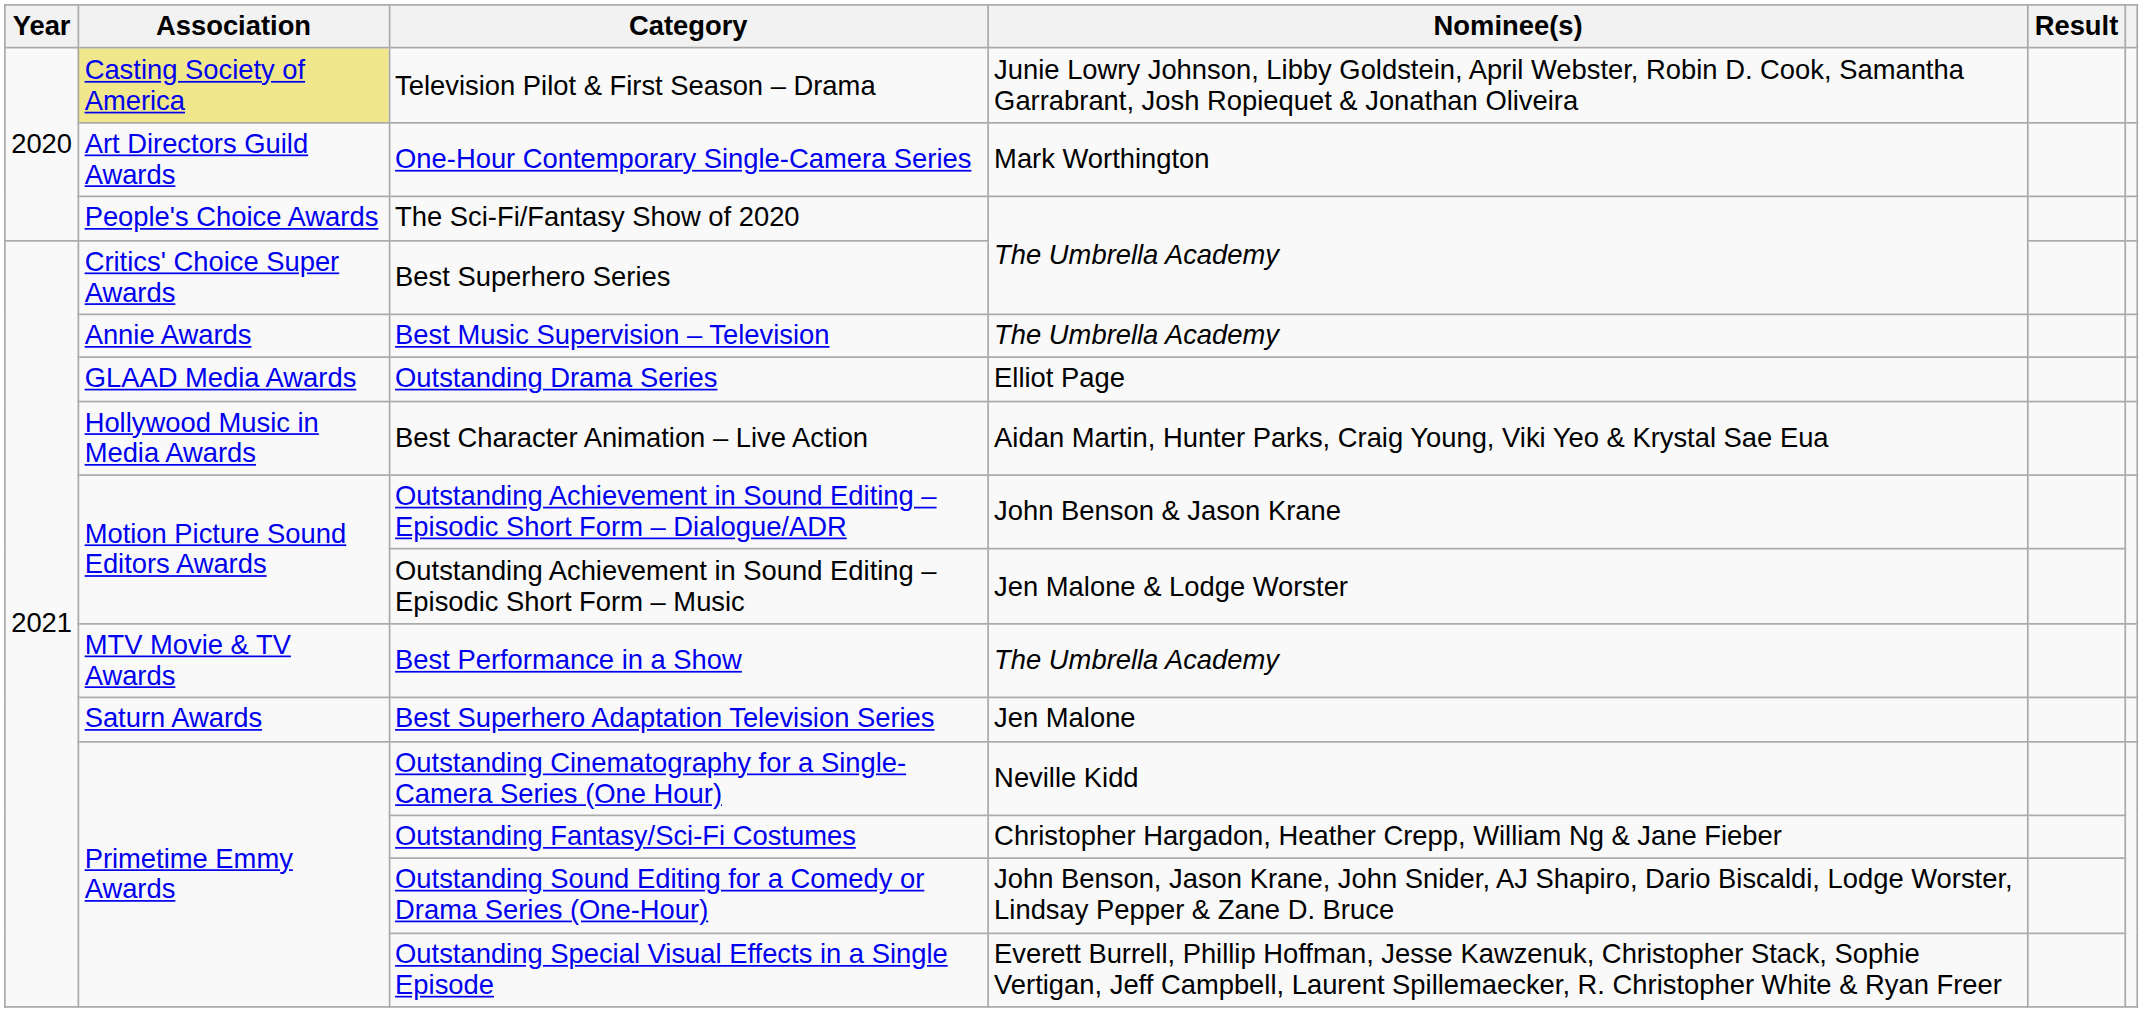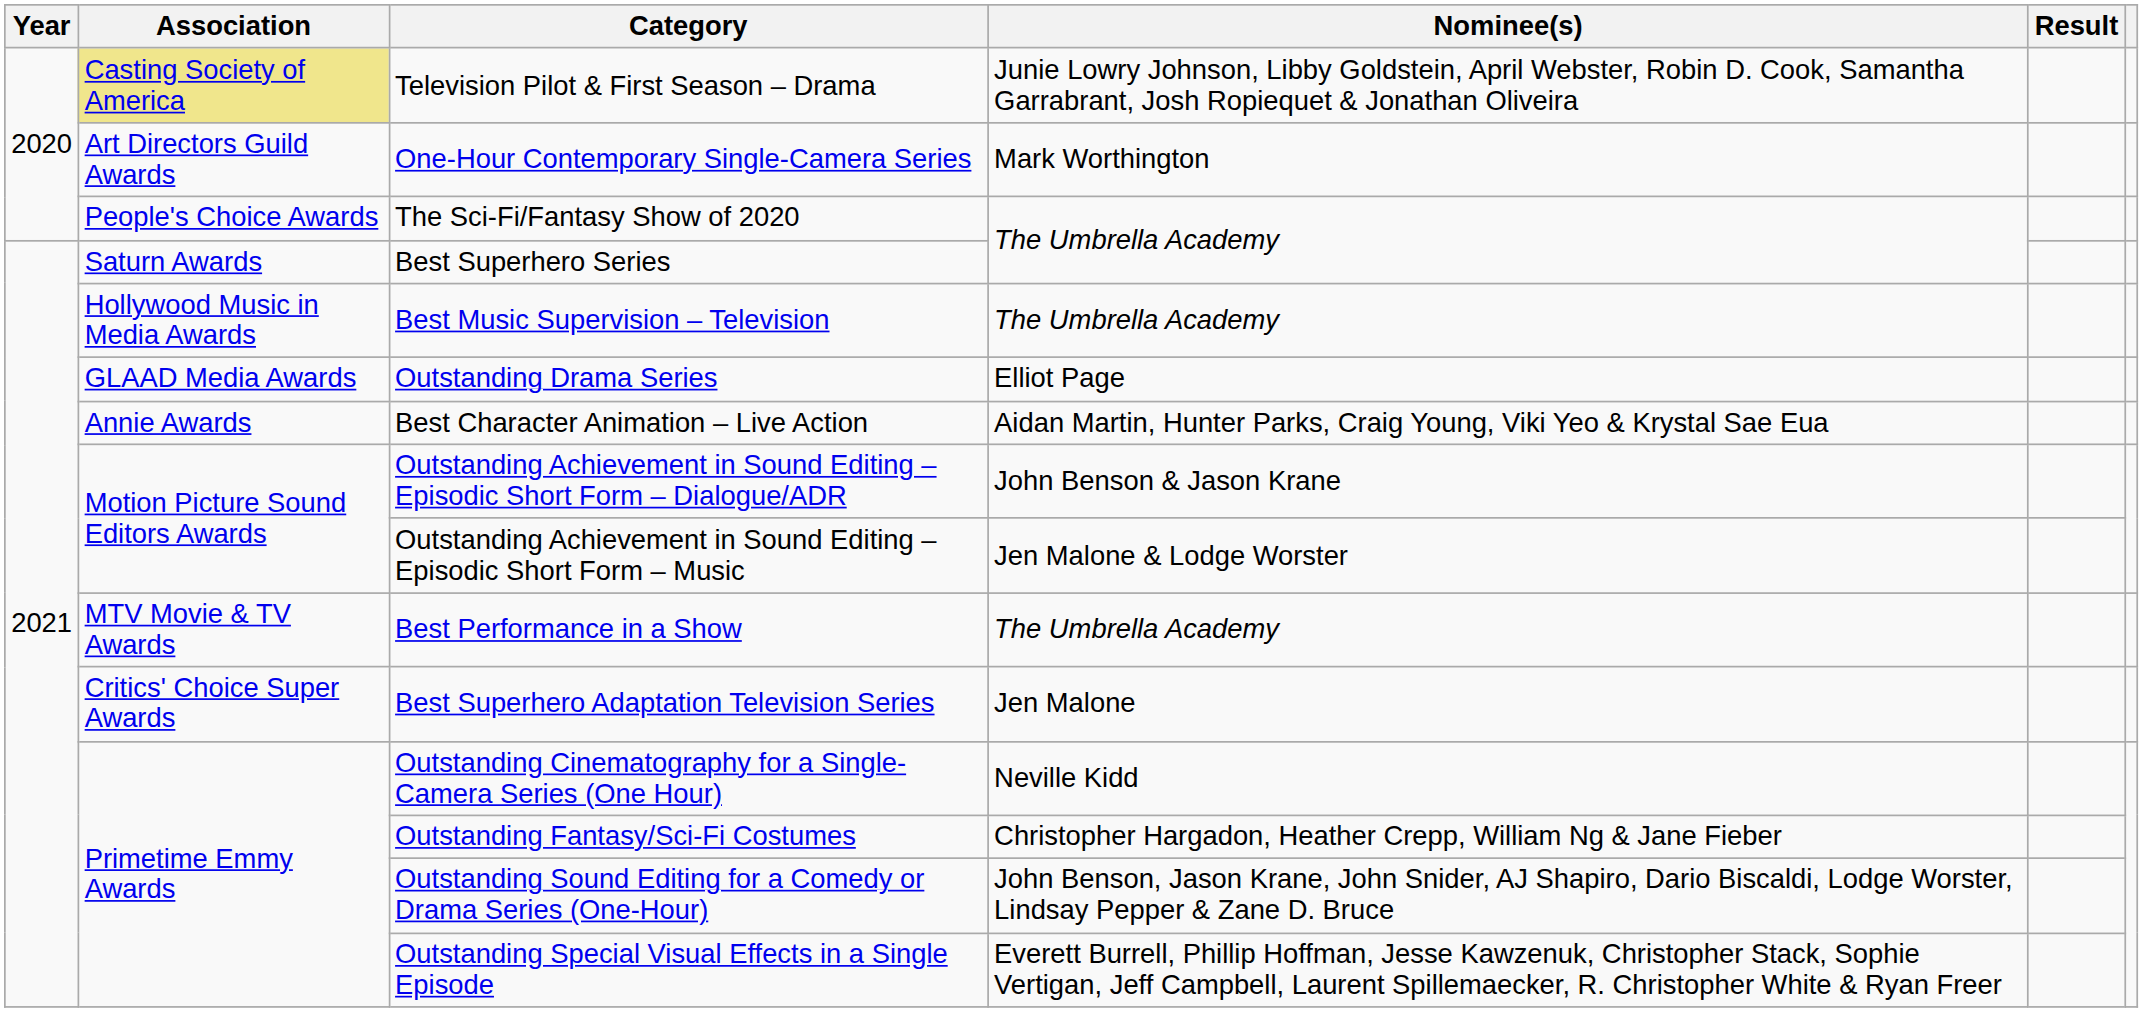Best Superhero Series | Association: Critics' Choice Super Awards -> Saturn Awards
Best Music Supervision – Television | Association: Annie Awards -> Hollywood Music in Media Awards
Best Character Animation – Live Action | Association: Hollywood Music in Media Awards -> Annie Awards
Best Superhero Adaptation Television Series | Association: Saturn Awards -> Critics' Choice Super Awards
